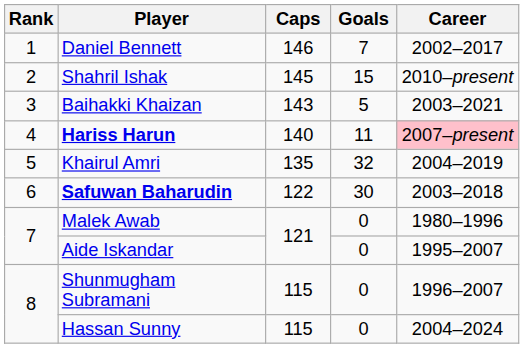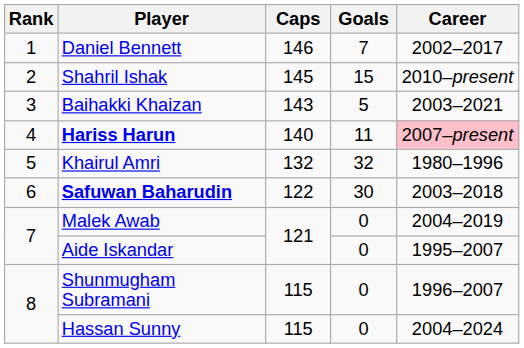Khairul Amri | Caps: 135 -> 132
Khairul Amri | Career: 2004–2019 -> 1980–1996
Malek Awab | Career: 1980–1996 -> 2004–2019
